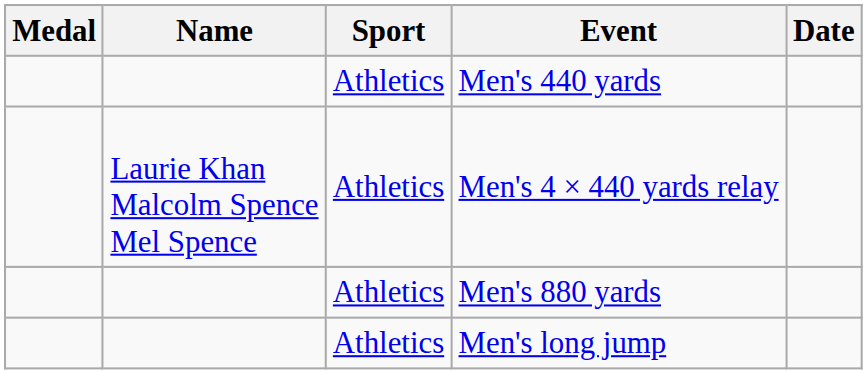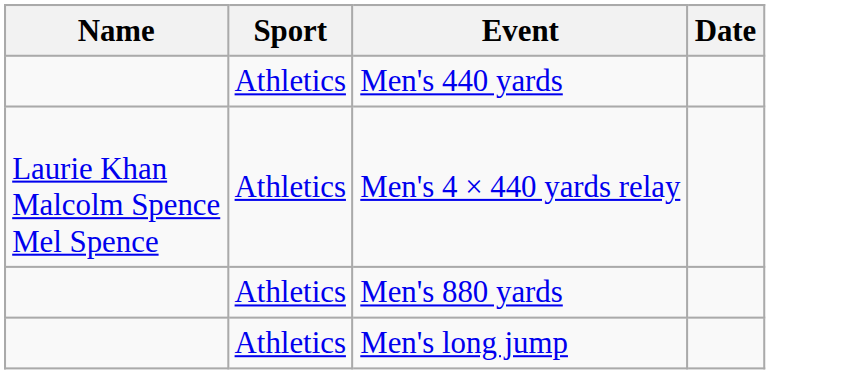- column: Medal
